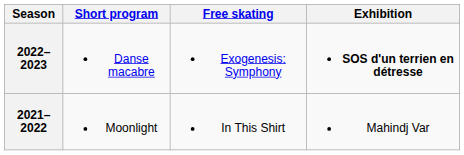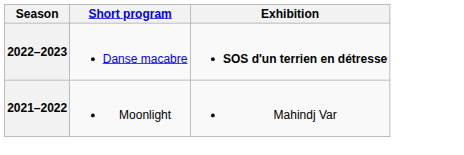- column: Free skating | Exogenesis: Symphony | In This Shirt
